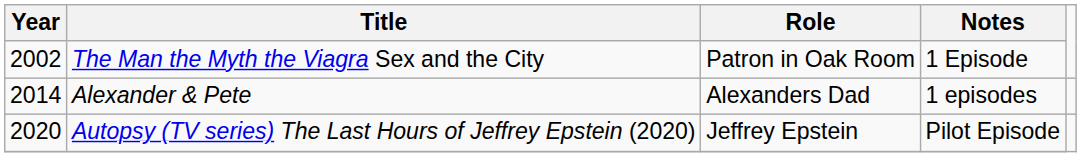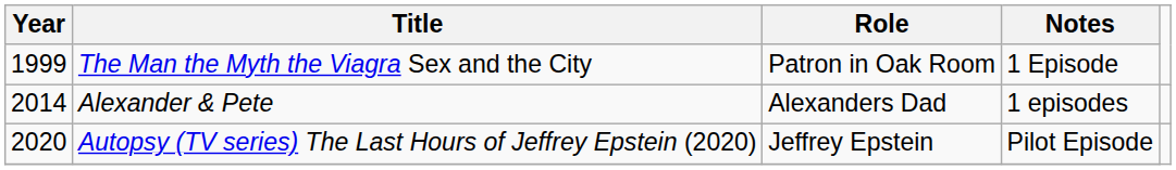The Man the Myth the Viagra Sex and the City | Year: 2002 -> 1999
